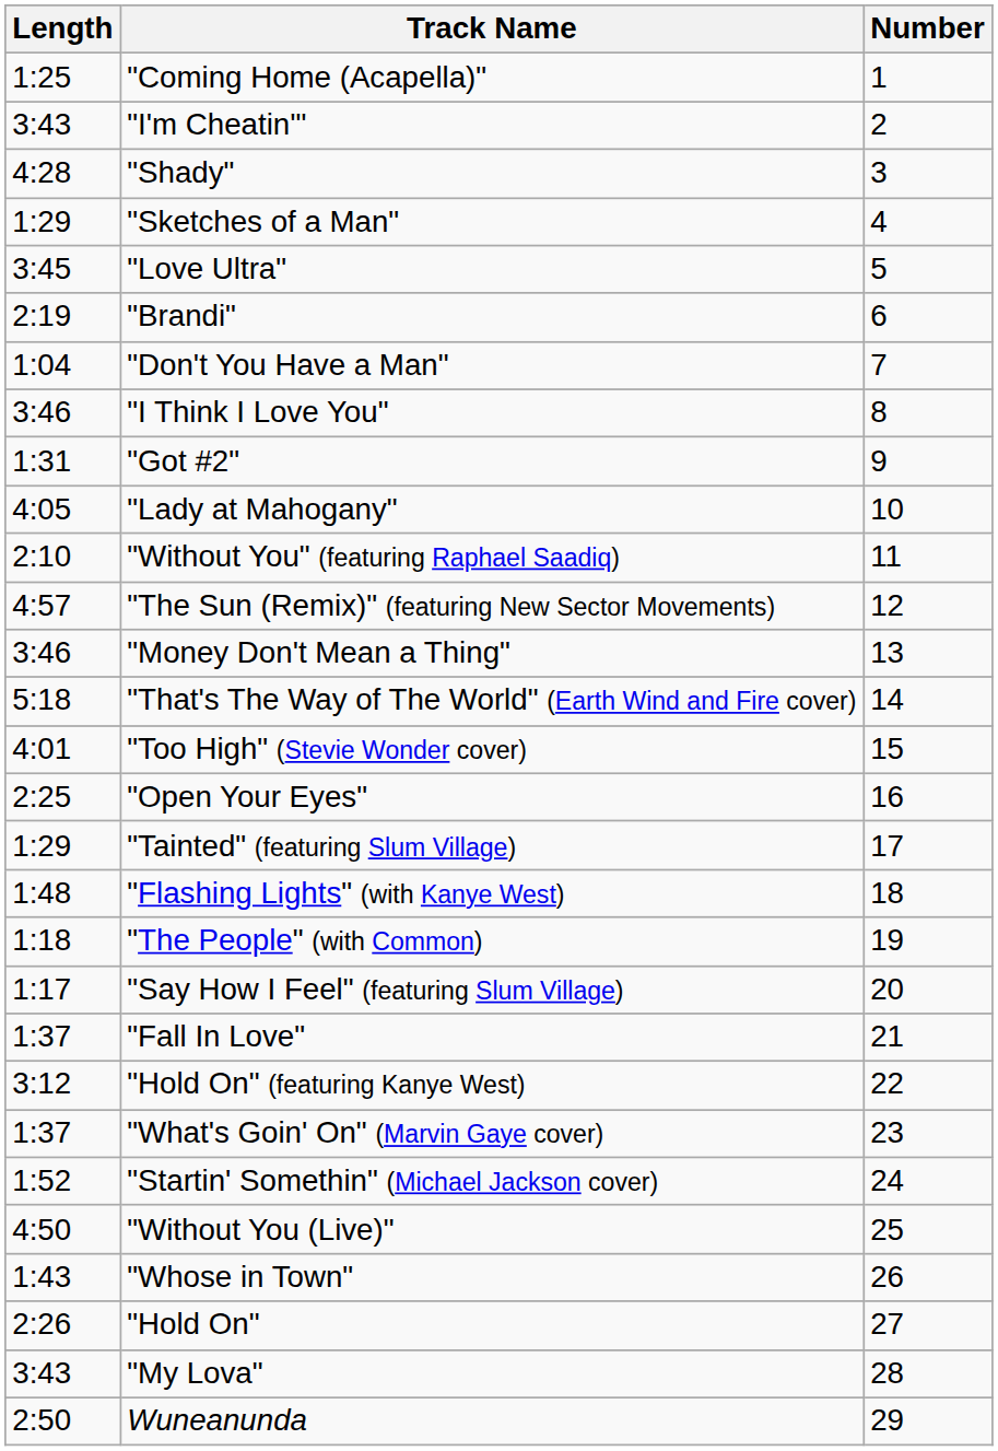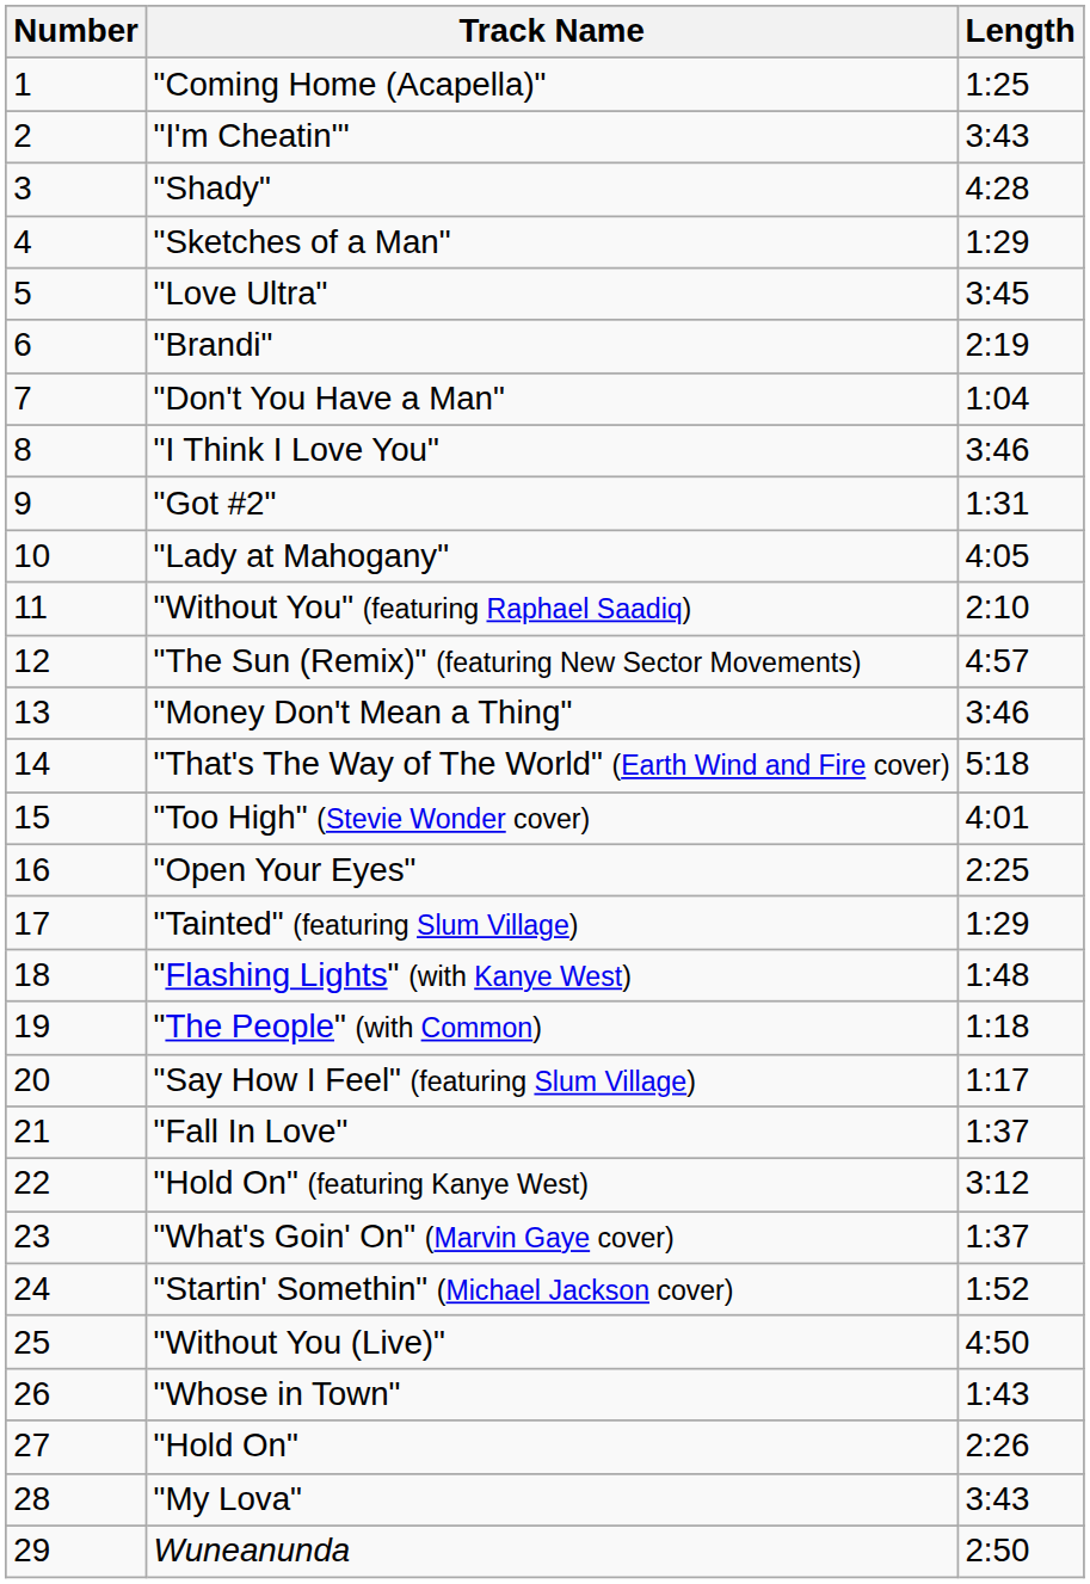columns swapped: Number <-> Length
